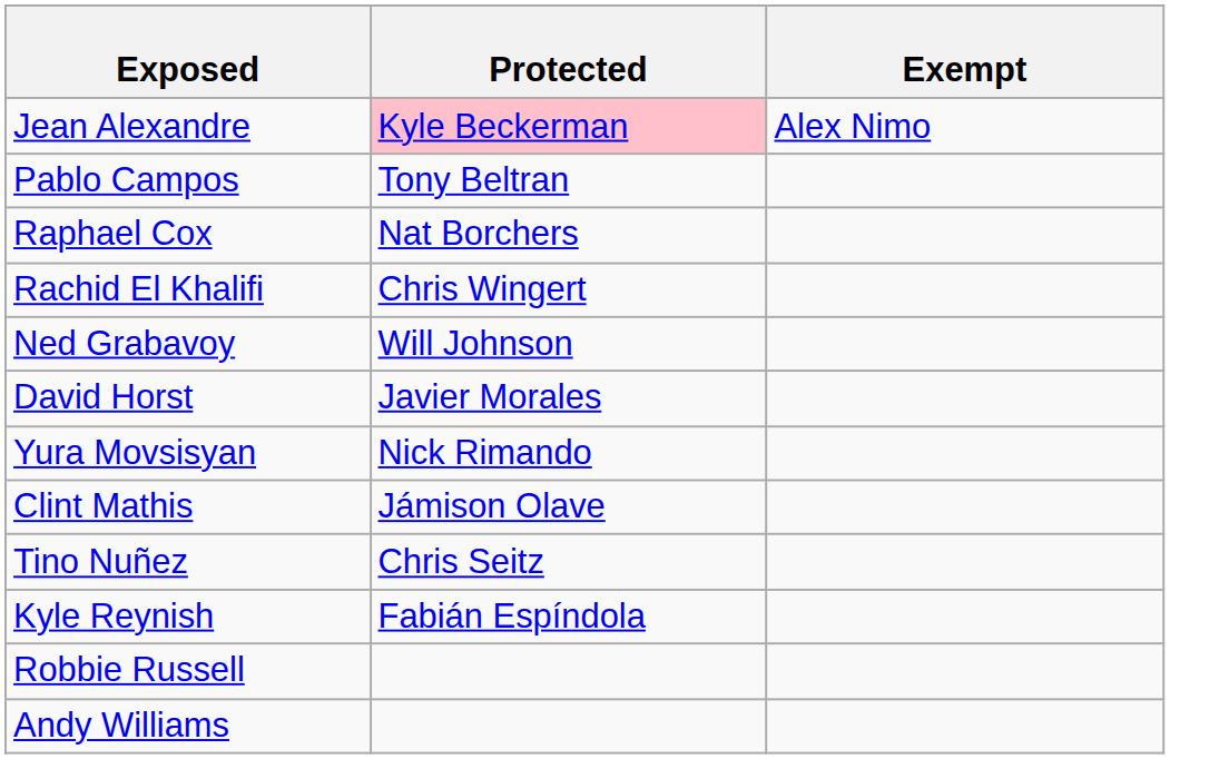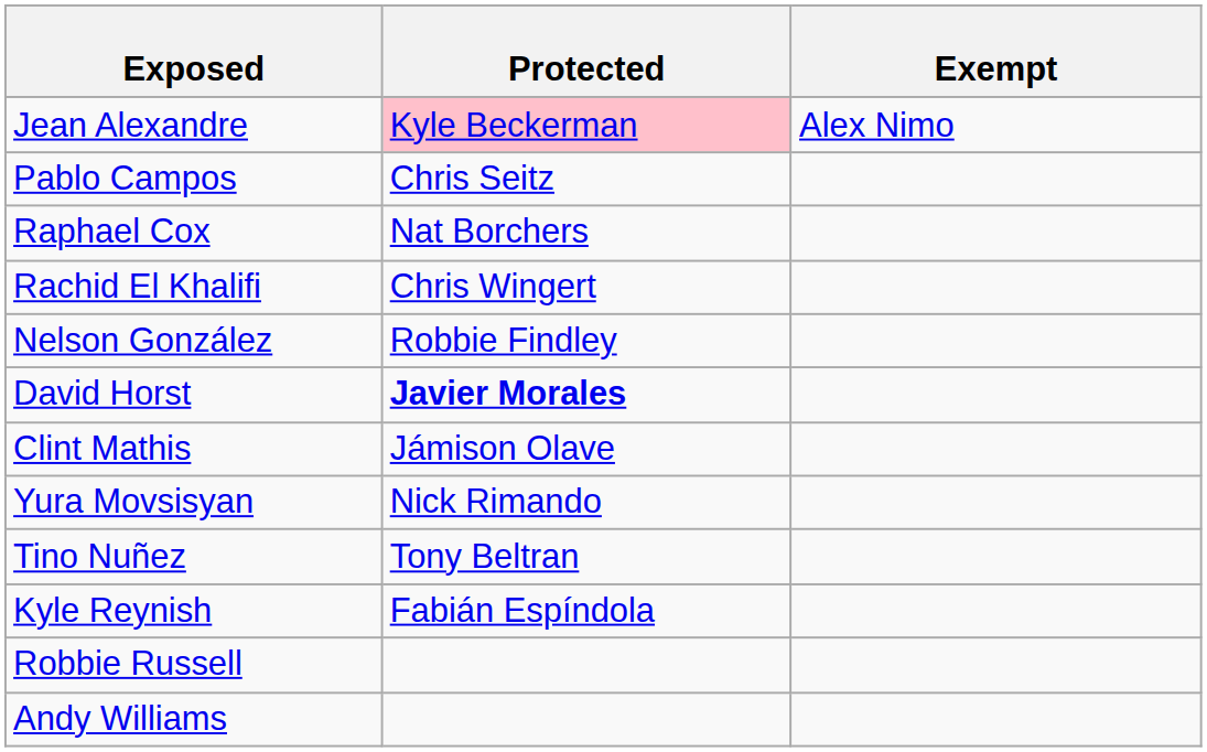Pablo Campos | Protected: Tony Beltran -> Chris Seitz
+ row: Nelson González | Robbie Findley
- row: Ned Grabavoy | Will Johnson
David Horst | Protected: normal -> bold
rows swapped: Clint Mathis <-> Yura Movsisyan
Tino Nuñez | Protected: Chris Seitz -> Tony Beltran
